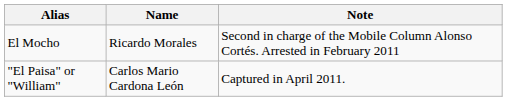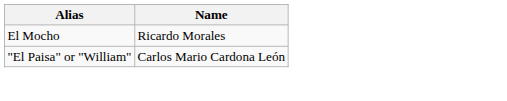- column: Note | Second in charge of the Mobile Column Alonso Cortés. Arrested in February 2011 | Captured in April 2011.
